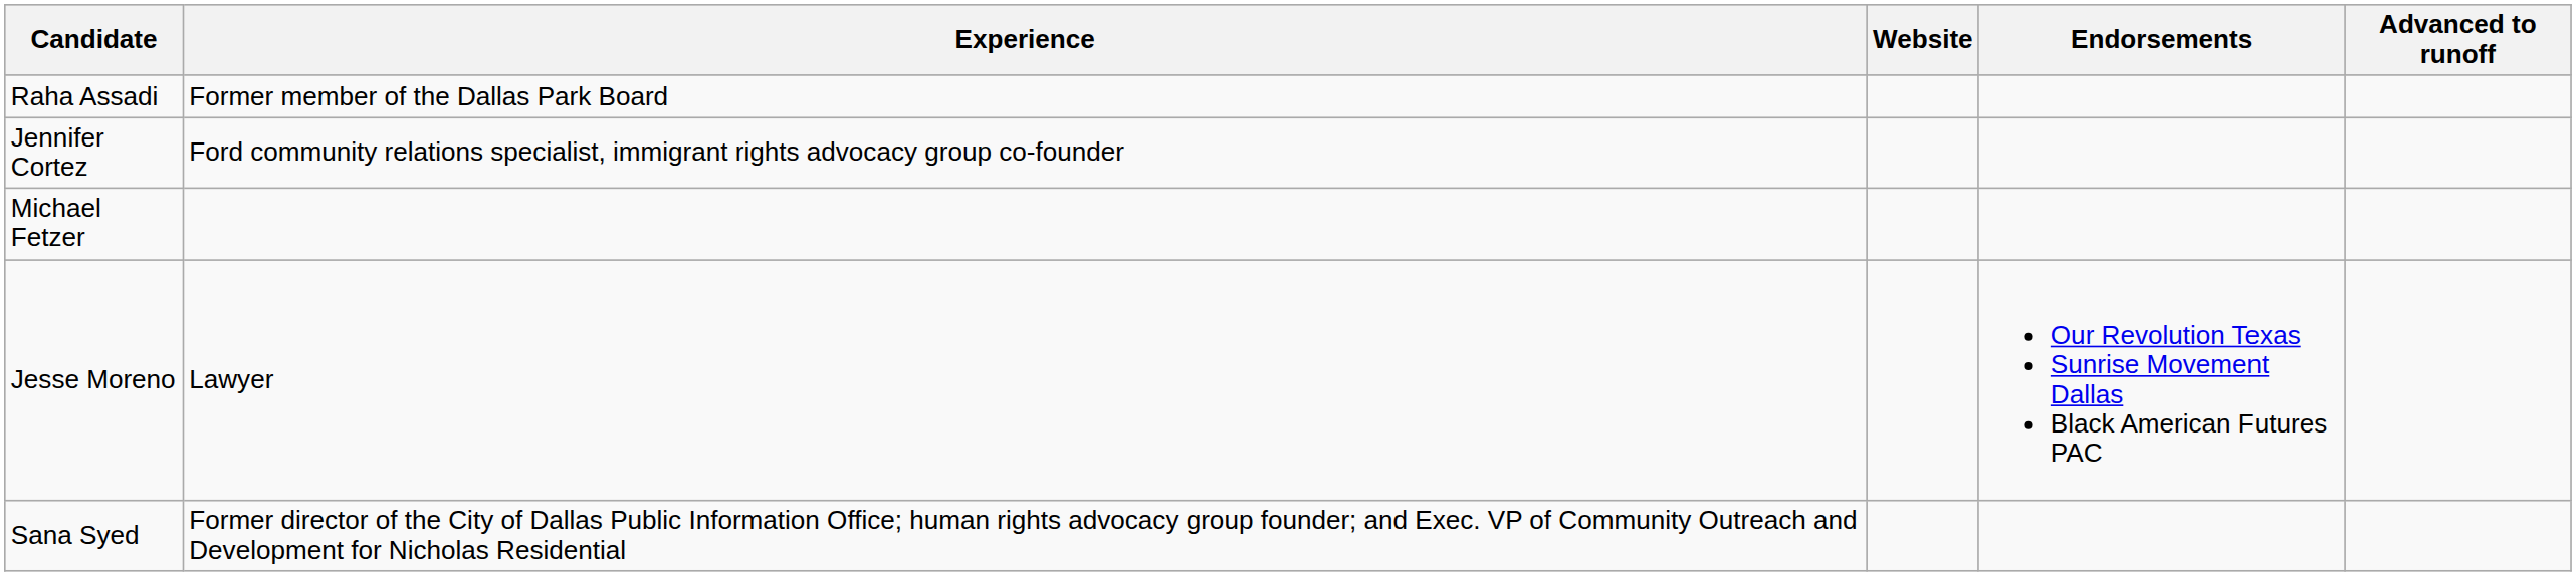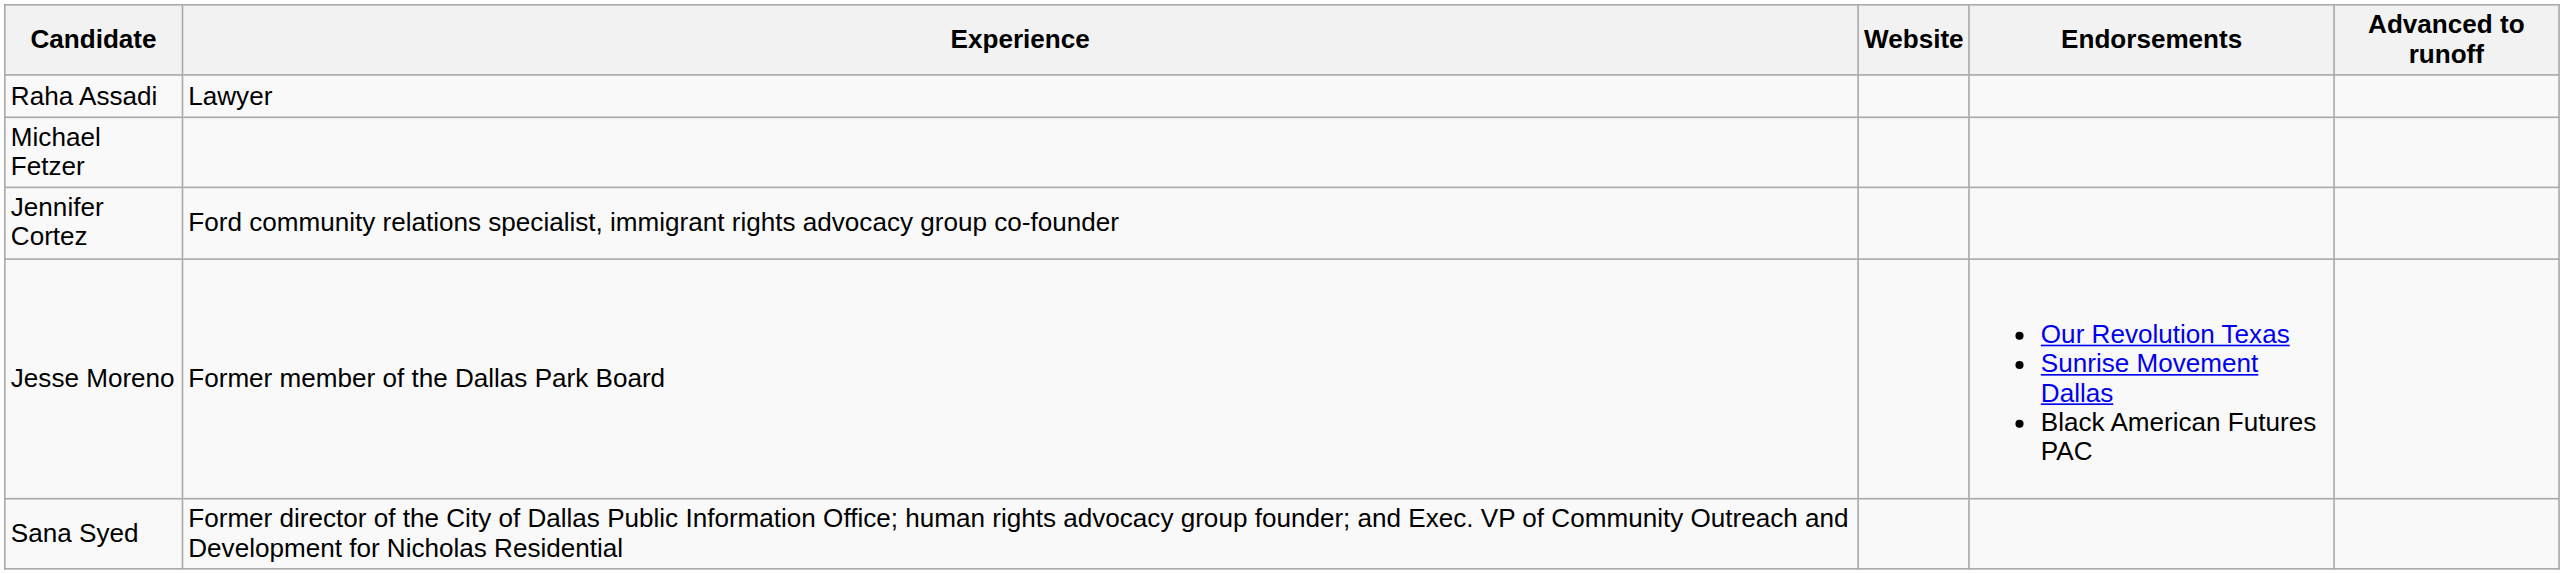Raha Assadi | Experience: Former member of the Dallas Park Board -> Lawyer
rows swapped: Jennifer Cortez <-> Michael Fetzer
Jesse Moreno | Experience: Lawyer -> Former member of the Dallas Park Board
